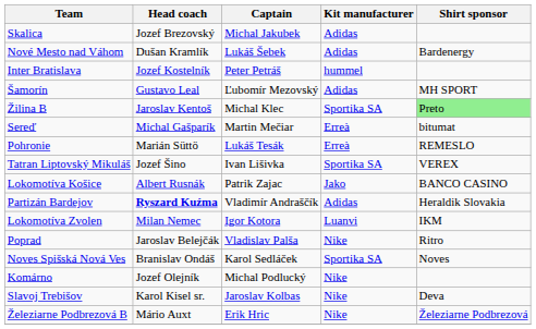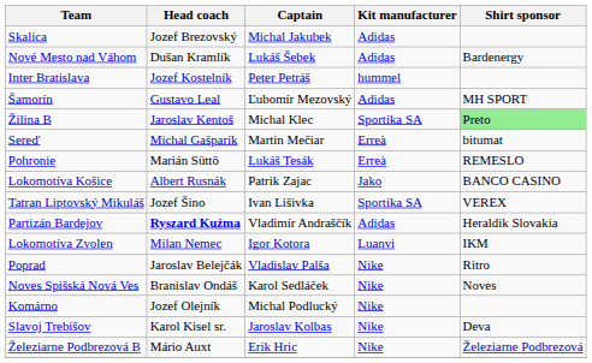rows swapped: Lokomotíva Košice <-> Tatran Liptovský Mikuláš
Noves Spišská Nová Ves | Kit manufacturer: Sportika SA -> Nike
